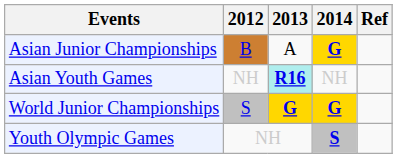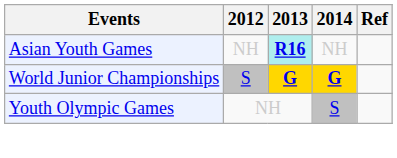- row: Asian Junior Championships | B | A | G
Youth Olympic Games | 2014: bold -> normal
